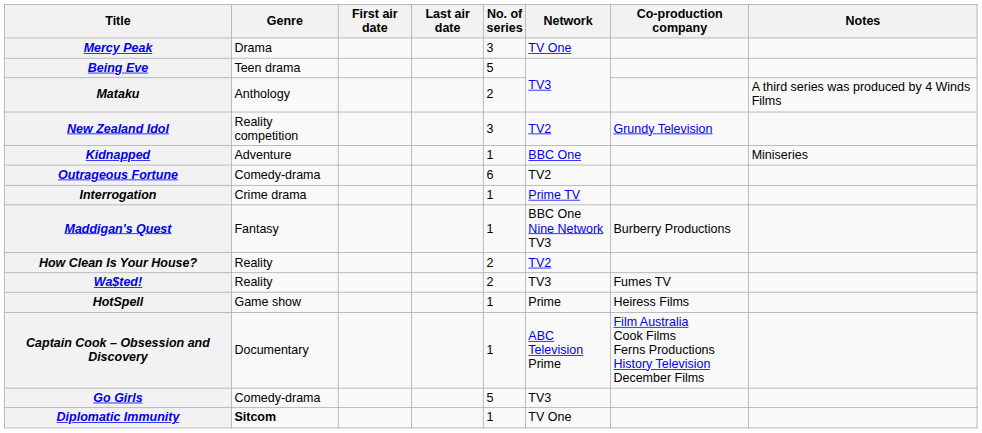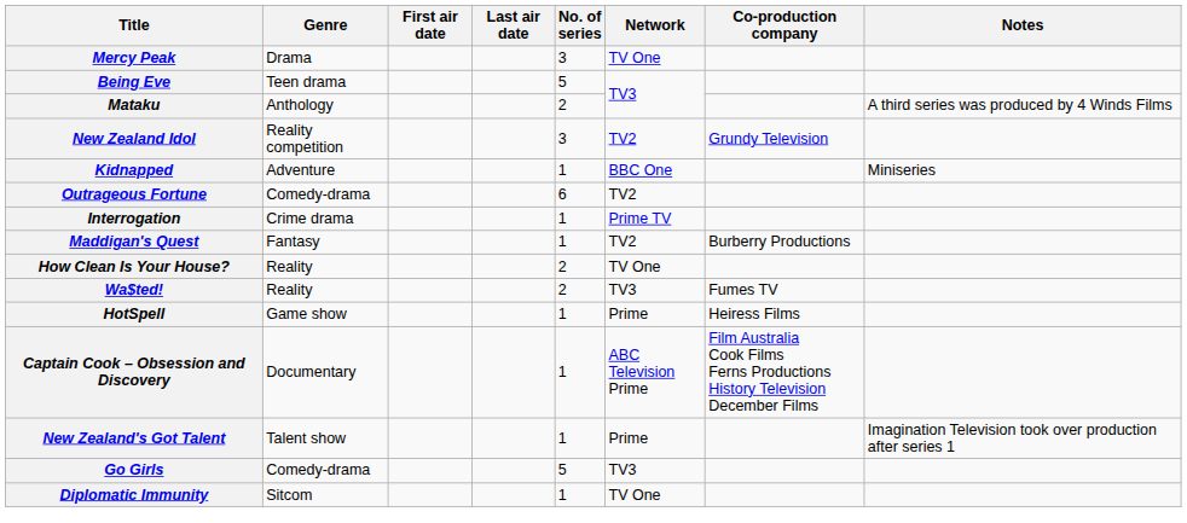Maddigan's Quest | Network: BBC One Nine Network TV3 -> TV2
How Clean Is Your House? | Network: TV2 -> TV One
+ row: New Zealand's Got Talent | Talent show | 1 | Prime | Imagination Television took over production after series 1
Diplomatic Immunity | Genre: bold -> normal
